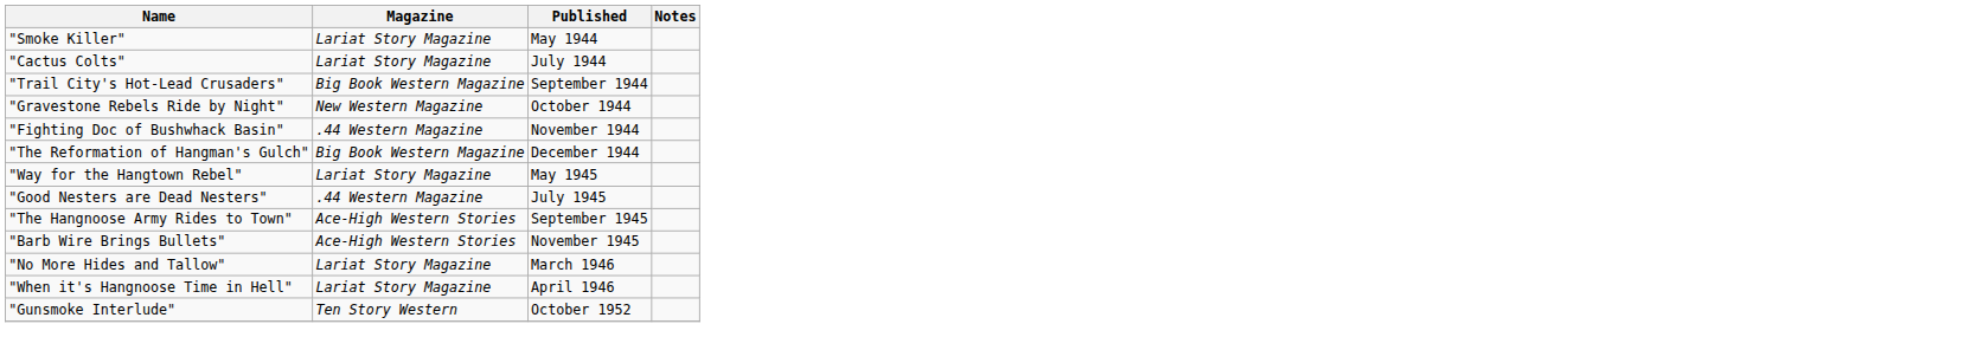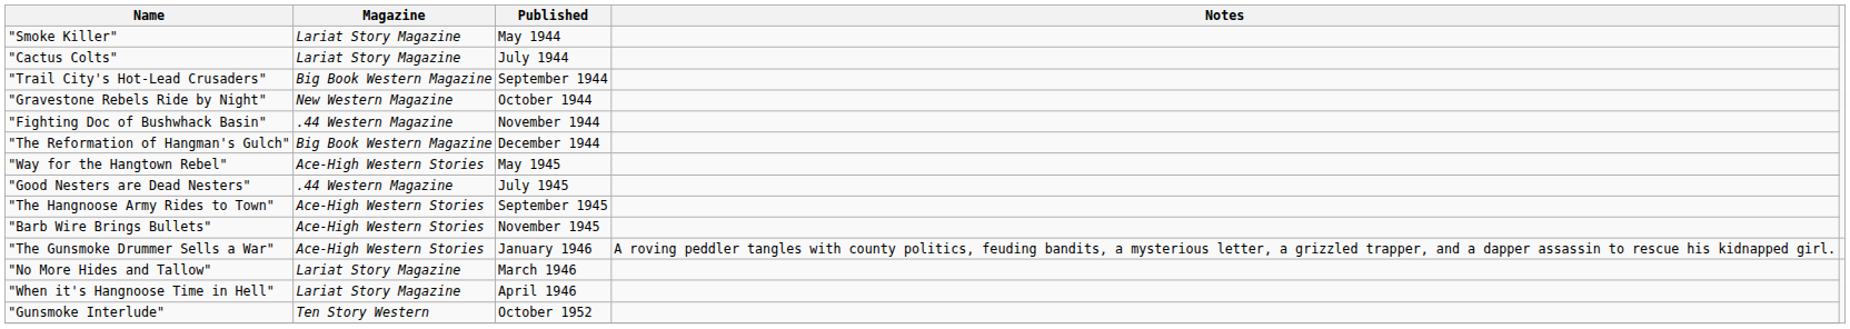"Way for the Hangtown Rebel" | Magazine: Lariat Story Magazine -> Ace-High Western Stories
+ row: "The Gunsmoke Drummer Sells a War" | Ace-High Western Stories | January 1946 | A roving peddler tangles with county politics, feuding bandits, a mysterious letter, a grizzled trapper, and a dapper assassin to rescue his kidnapped girl.
